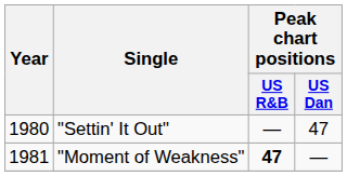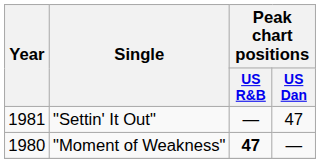"Settin' It Out" | Year: 1980 -> 1981
"Moment of Weakness" | Year: 1981 -> 1980
